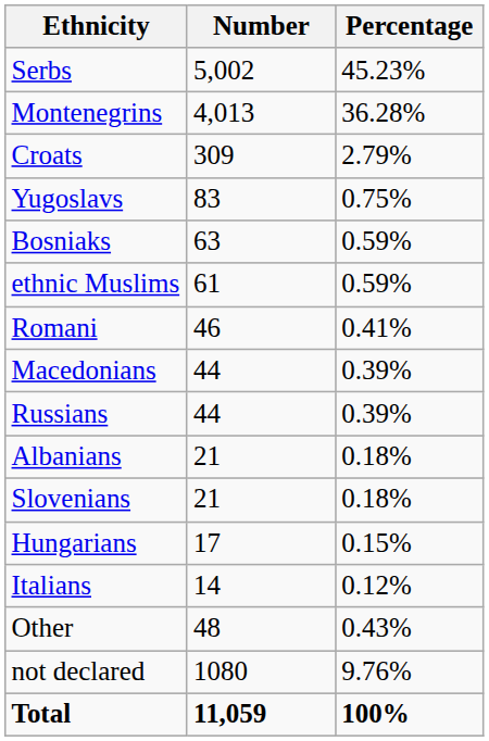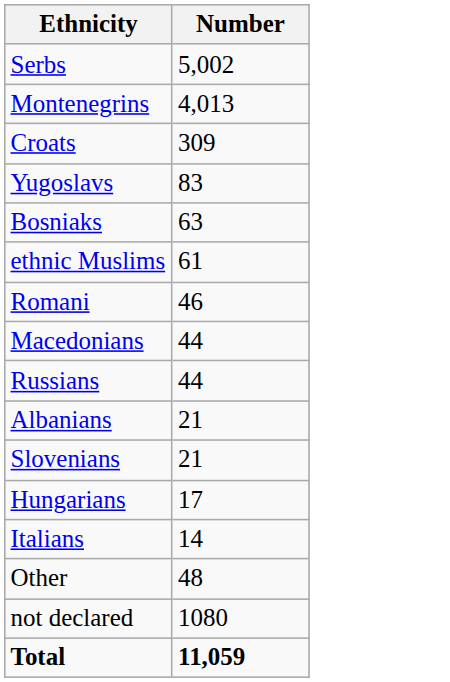- column: Percentage | 45.23% | 36.28% | 2.79% | 0.75% | 0.59% | 0.59% | 0.41% | 0.39% | 0.39% | 0.18% | 0.18% | 0.15% | 0.12% | 0.43% | 9.76% | 100%
